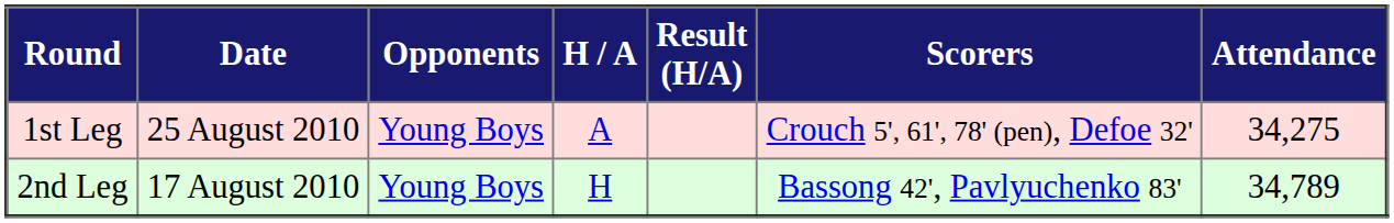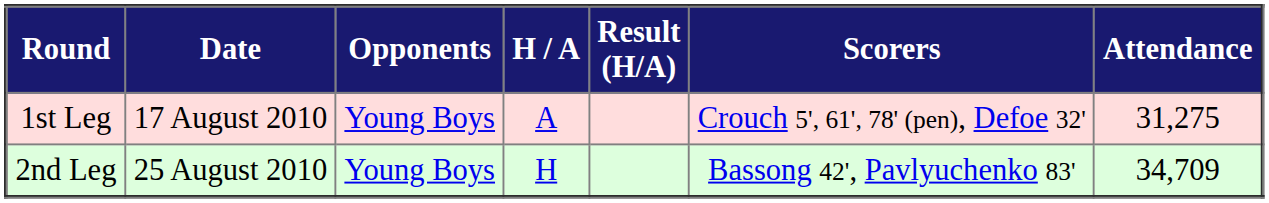1st Leg | Date: 25 August 2010 -> 17 August 2010
1st Leg | Attendance: 34,275 -> 31,275
2nd Leg | Date: 17 August 2010 -> 25 August 2010
2nd Leg | Attendance: 34,789 -> 34,709
